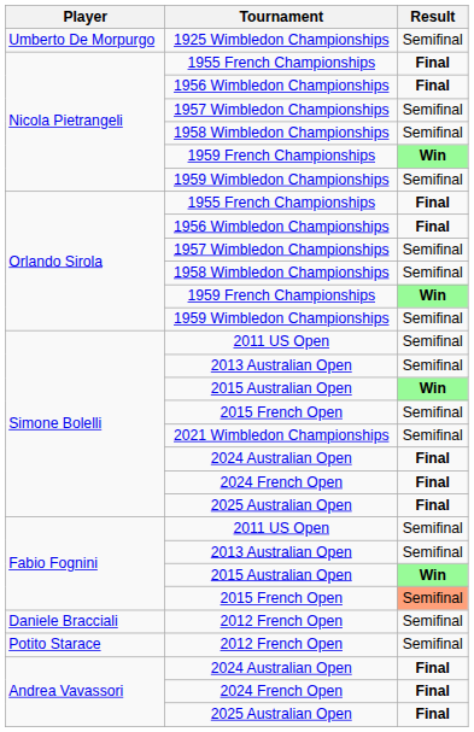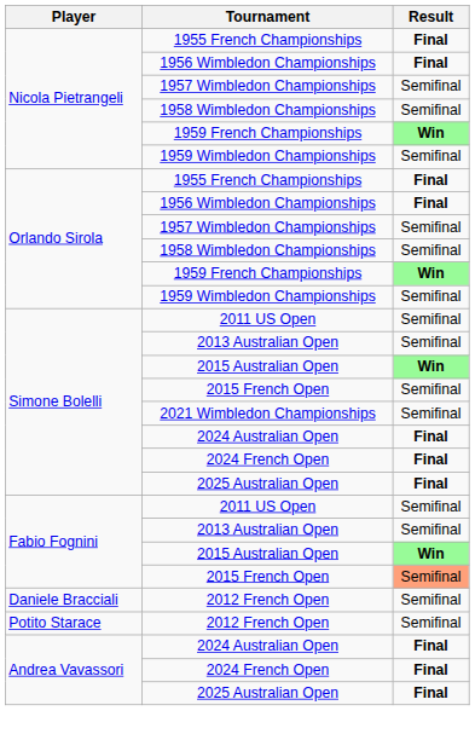- row: Umberto De Morpurgo | 1925 Wimbledon Championships | Semifinal
